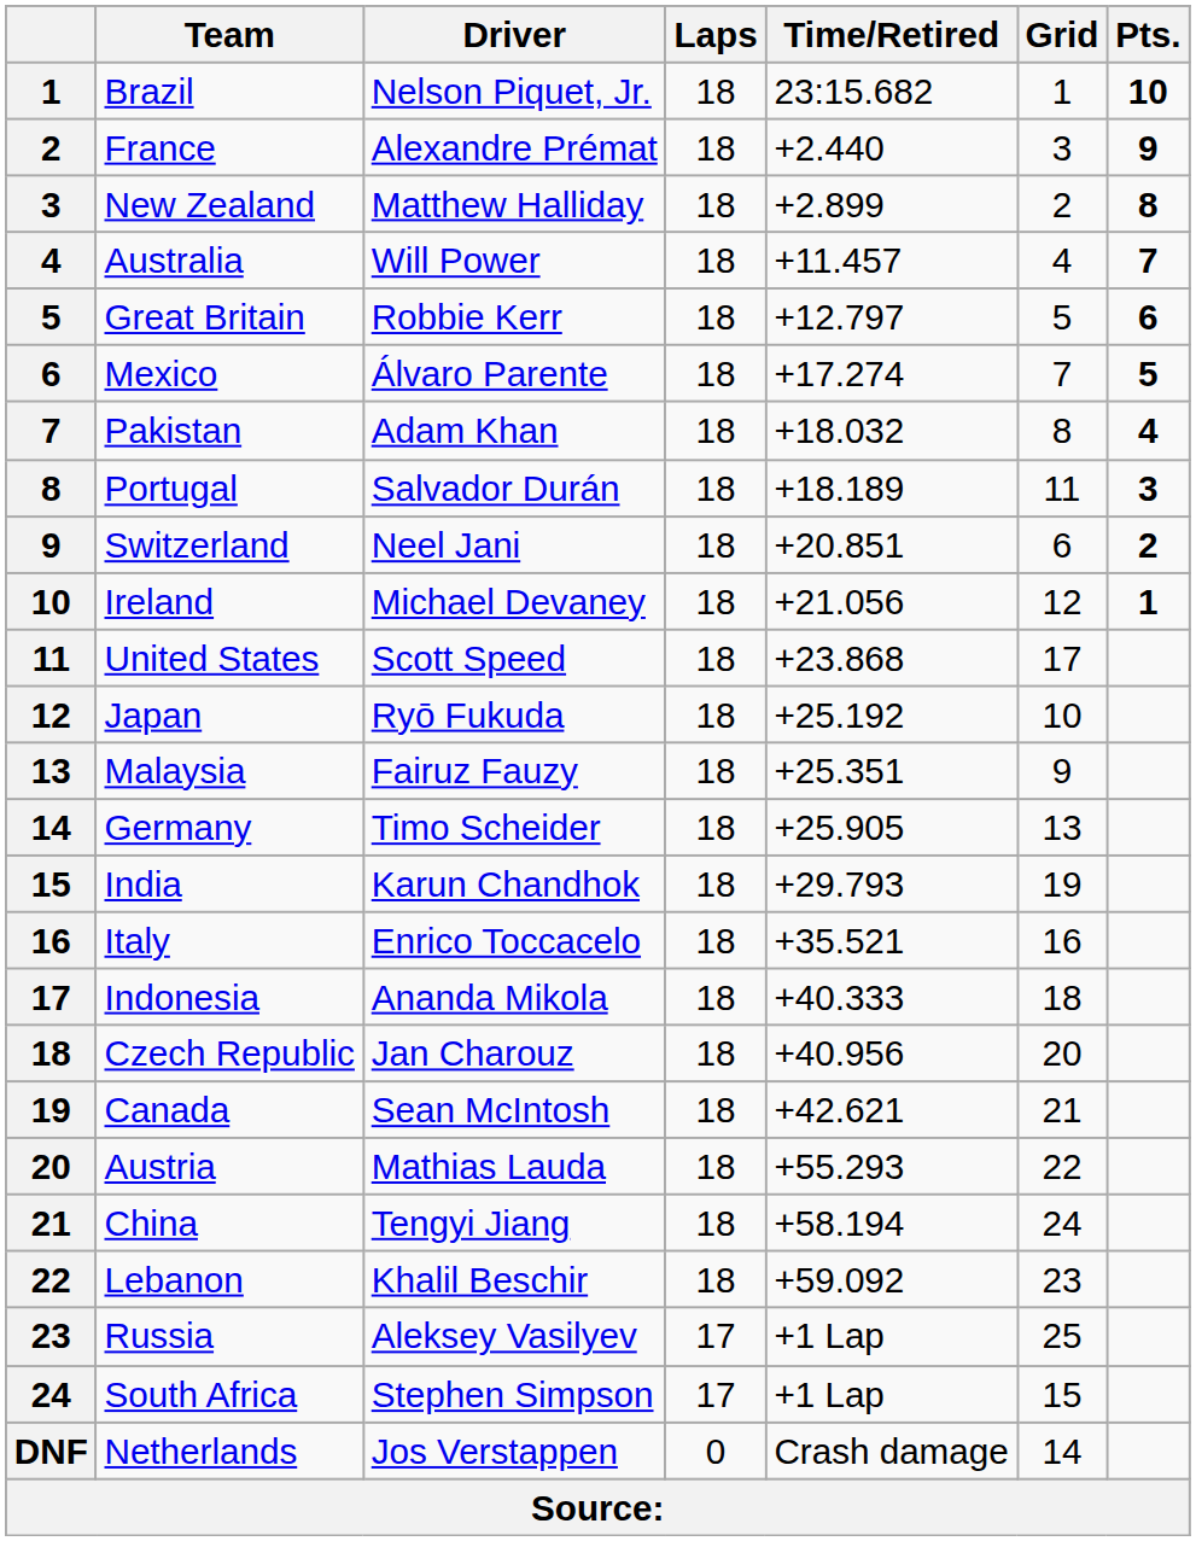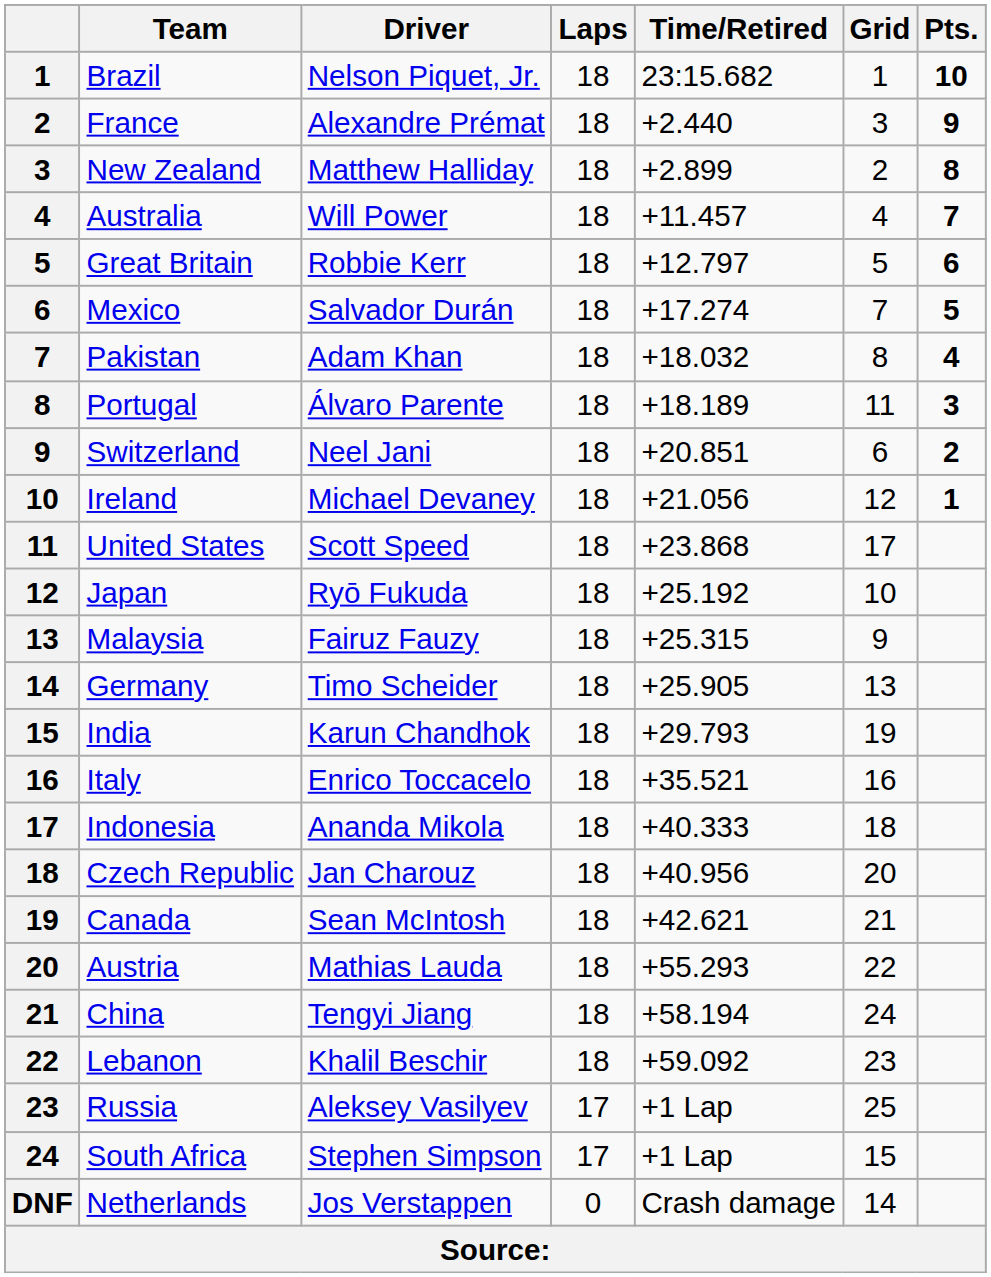Mexico | Driver: Álvaro Parente -> Salvador Durán
Portugal | Driver: Salvador Durán -> Álvaro Parente
Malaysia | Time/Retired: +25.351 -> +25.315
